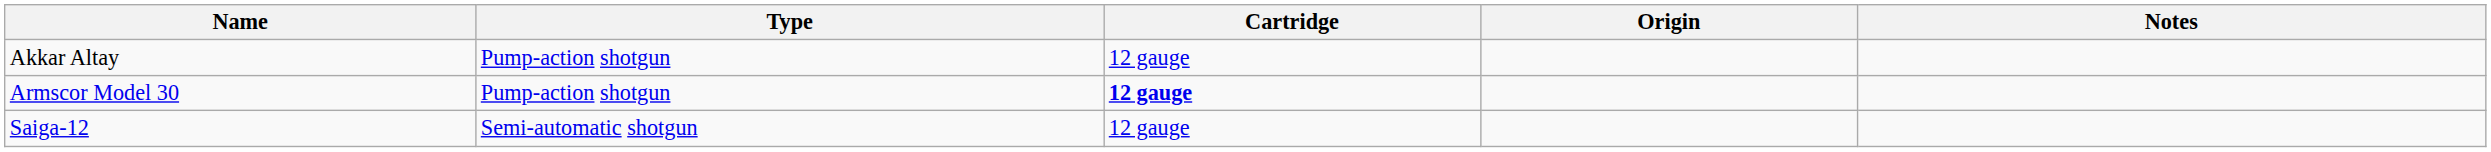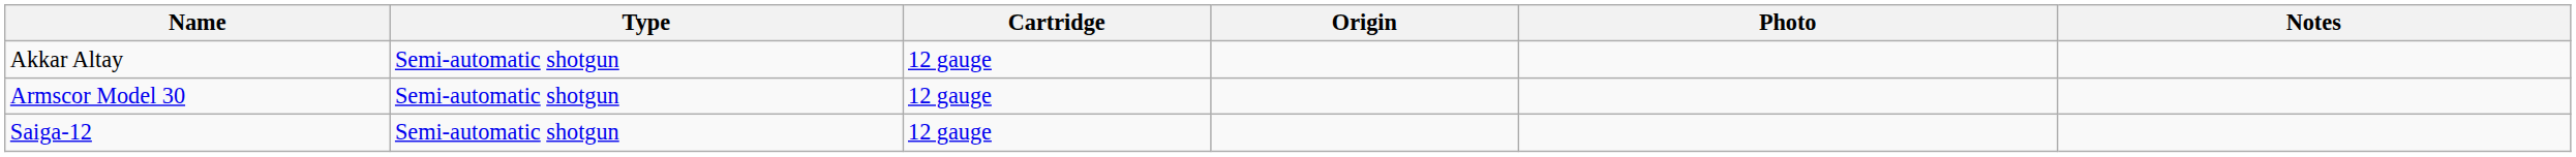+ column: Photo
Akkar Altay | Type: Pump-action shotgun -> Semi-automatic shotgun
Armscor Model 30 | Type: Pump-action shotgun -> Semi-automatic shotgun
Armscor Model 30 | Cartridge: bold -> normal
